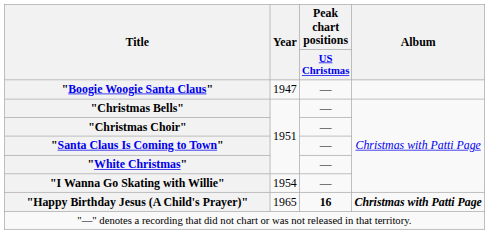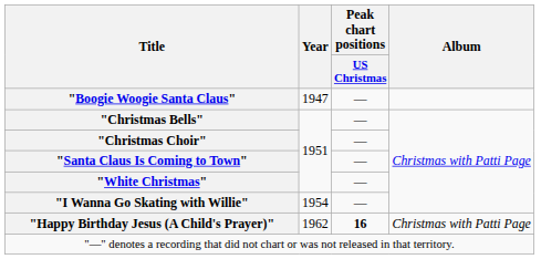"Happy Birthday Jesus (A Child's Prayer)" | Year: 1965 -> 1962
"Happy Birthday Jesus (A Child's Prayer)" | Album: bold -> normal
